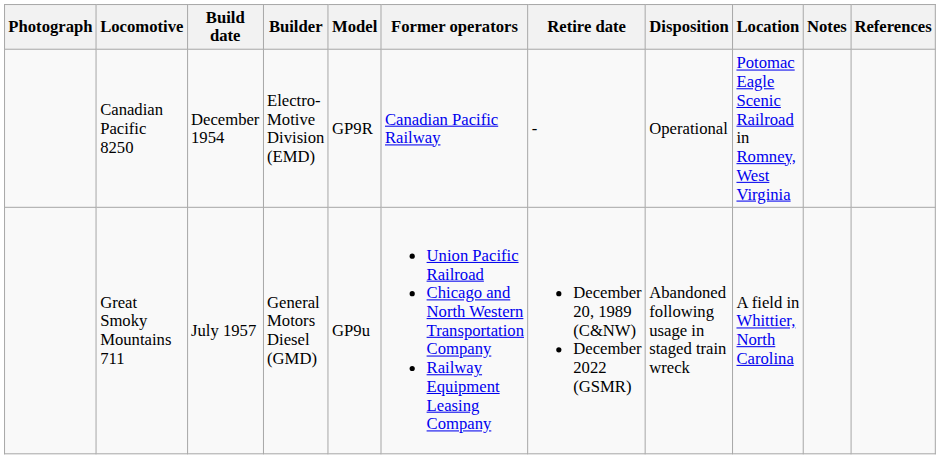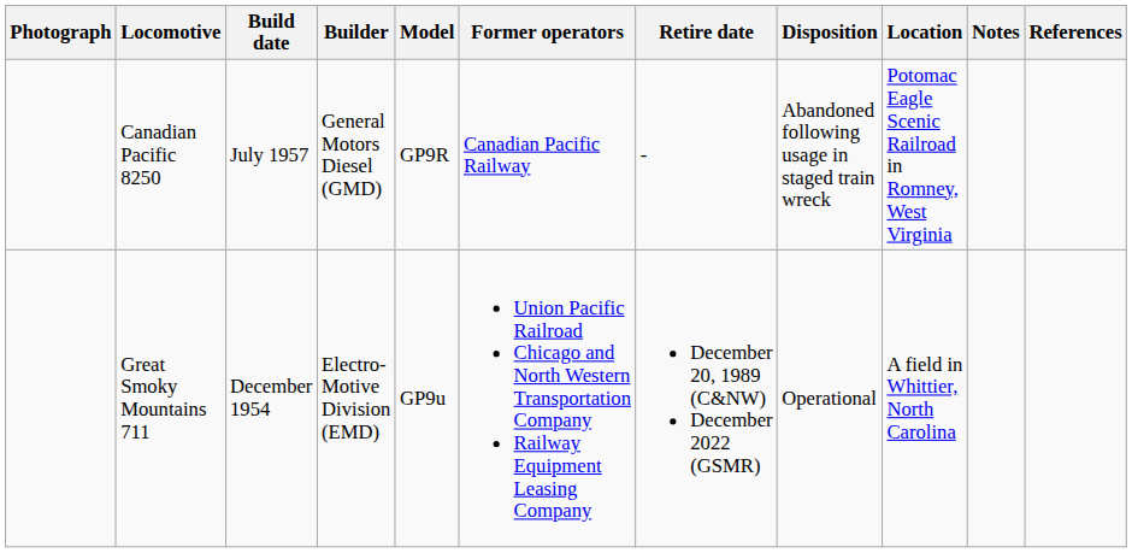Canadian Pacific 8250 | Build date: December 1954 -> July 1957
Canadian Pacific 8250 | Builder: Electro-Motive Division (EMD) -> General Motors Diesel (GMD)
Canadian Pacific 8250 | Disposition: Operational -> Abandoned following usage in staged train wreck
Great Smoky Mountains 711 | Build date: July 1957 -> December 1954
Great Smoky Mountains 711 | Builder: General Motors Diesel (GMD) -> Electro-Motive Division (EMD)
Great Smoky Mountains 711 | Disposition: Abandoned following usage in staged train wreck -> Operational
